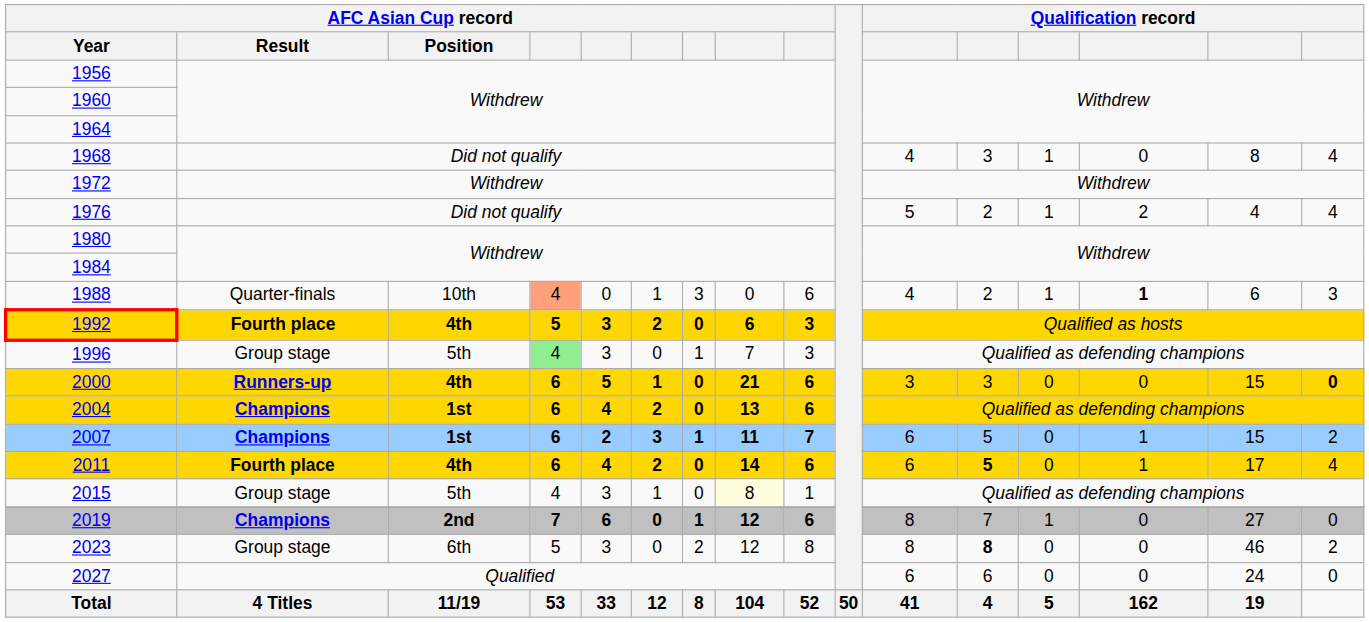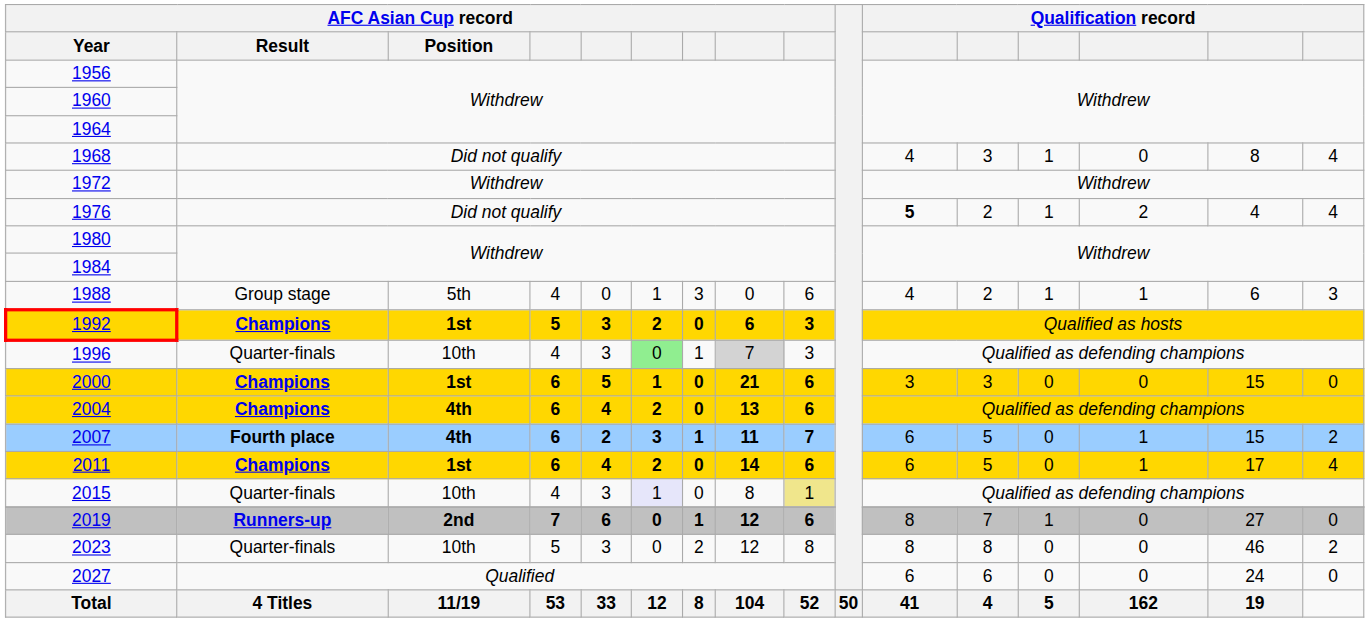1976 | column 11: normal -> bold
1988 | AFC Asian Cup record / Result: Quarter-finals -> Group stage
1988 | AFC Asian Cup record / Position: 10th -> 5th
1988 | column 4: lightsalmon background -> no background
1988 | column 14: bold -> normal
1992 | AFC Asian Cup record / Result: Fourth place -> Champions
1992 | AFC Asian Cup record / Position: 4th -> 1st
1996 | AFC Asian Cup record / Result: Group stage -> Quarter-finals
1996 | AFC Asian Cup record / Position: 5th -> 10th
1996 | column 4: lightgreen background -> no background
1996 | column 6: no background -> lightgreen background
1996 | column 8: no background -> lightgrey background
2000 | AFC Asian Cup record / Result: Runners-up -> Champions
2000 | AFC Asian Cup record / Position: 4th -> 1st
2000 | column 16: bold -> normal
2004 | AFC Asian Cup record / Position: 1st -> 4th
2007 | AFC Asian Cup record / Result: Champions -> Fourth place
2007 | AFC Asian Cup record / Position: 1st -> 4th
2011 | AFC Asian Cup record / Result: Fourth place -> Champions
2011 | AFC Asian Cup record / Position: 4th -> 1st
2011 | column 12: bold -> normal
2015 | AFC Asian Cup record / Result: Group stage -> Quarter-finals
2015 | AFC Asian Cup record / Position: 5th -> 10th
2015 | column 6: no background -> lavender background
2015 | column 8: lightyellow background -> no background
2015 | column 9: no background -> khaki background
2019 | AFC Asian Cup record / Result: Champions -> Runners-up
2023 | AFC Asian Cup record / Result: Group stage -> Quarter-finals
2023 | AFC Asian Cup record / Position: 6th -> 10th
2023 | column 12: bold -> normal
